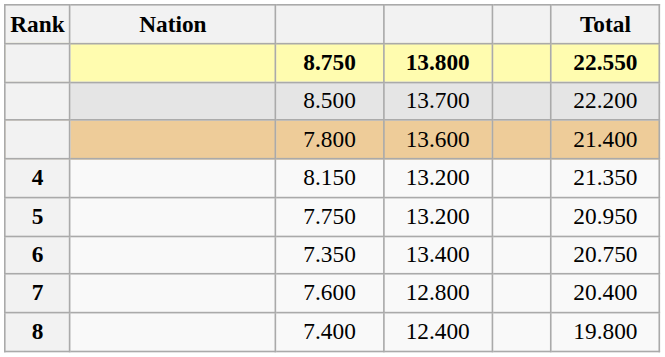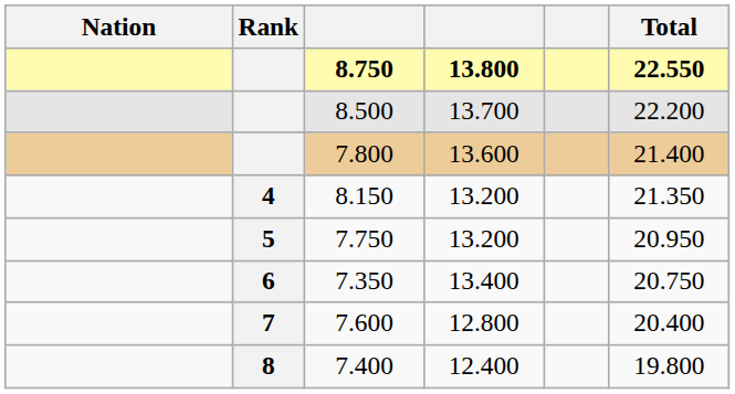columns swapped: Rank <-> Nation
